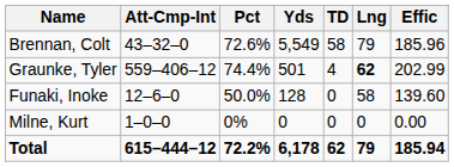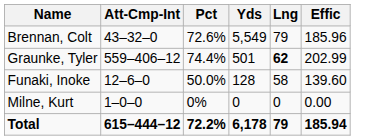- column: TD | 58 | 4 | 0 | 0 | 62
